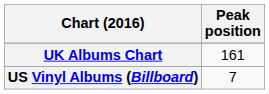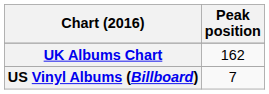UK Albums Chart | Peak position: 161 -> 162
